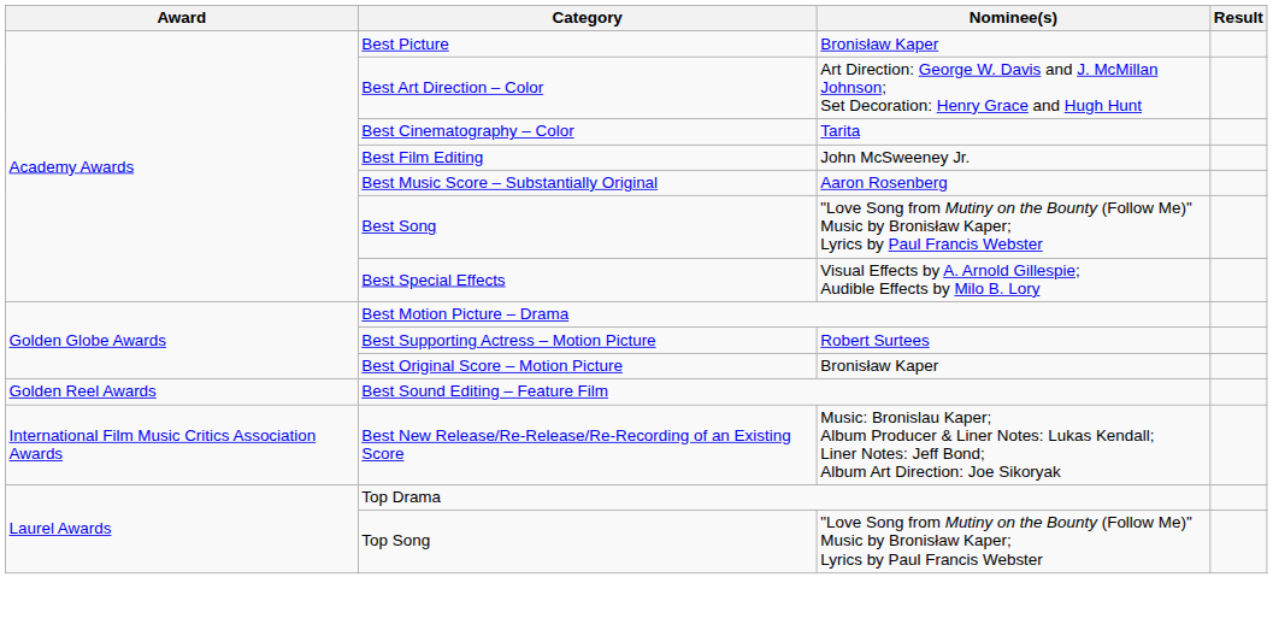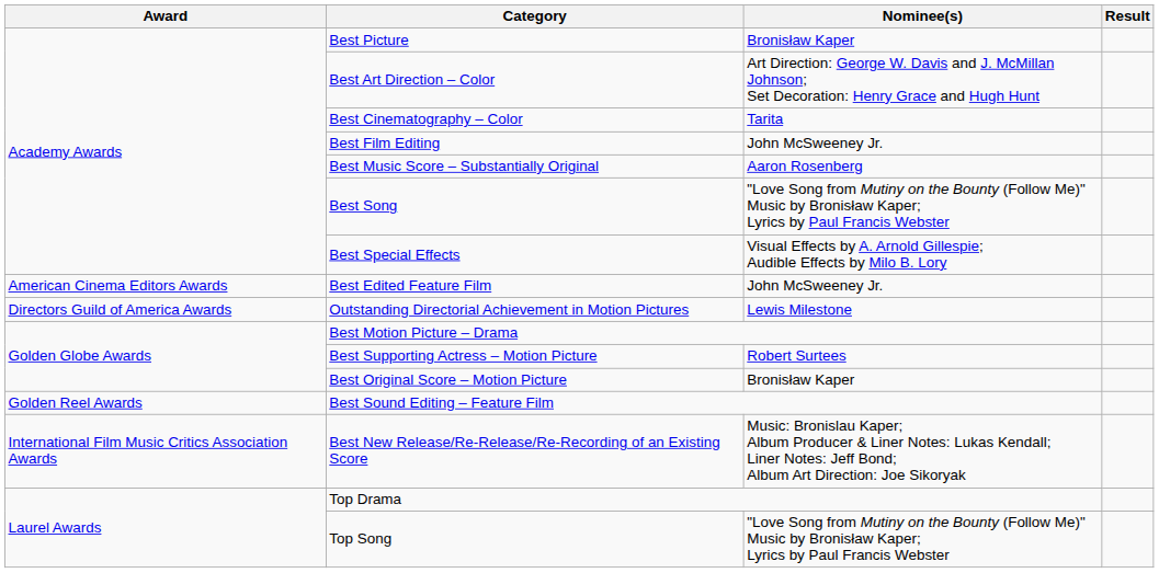+ row: American Cinema Editors Awards | Best Edited Feature Film | John McSweeney Jr.
+ row: Directors Guild of America Awards | Outstanding Directorial Achievement in Motion Pictures | Lewis Milestone
